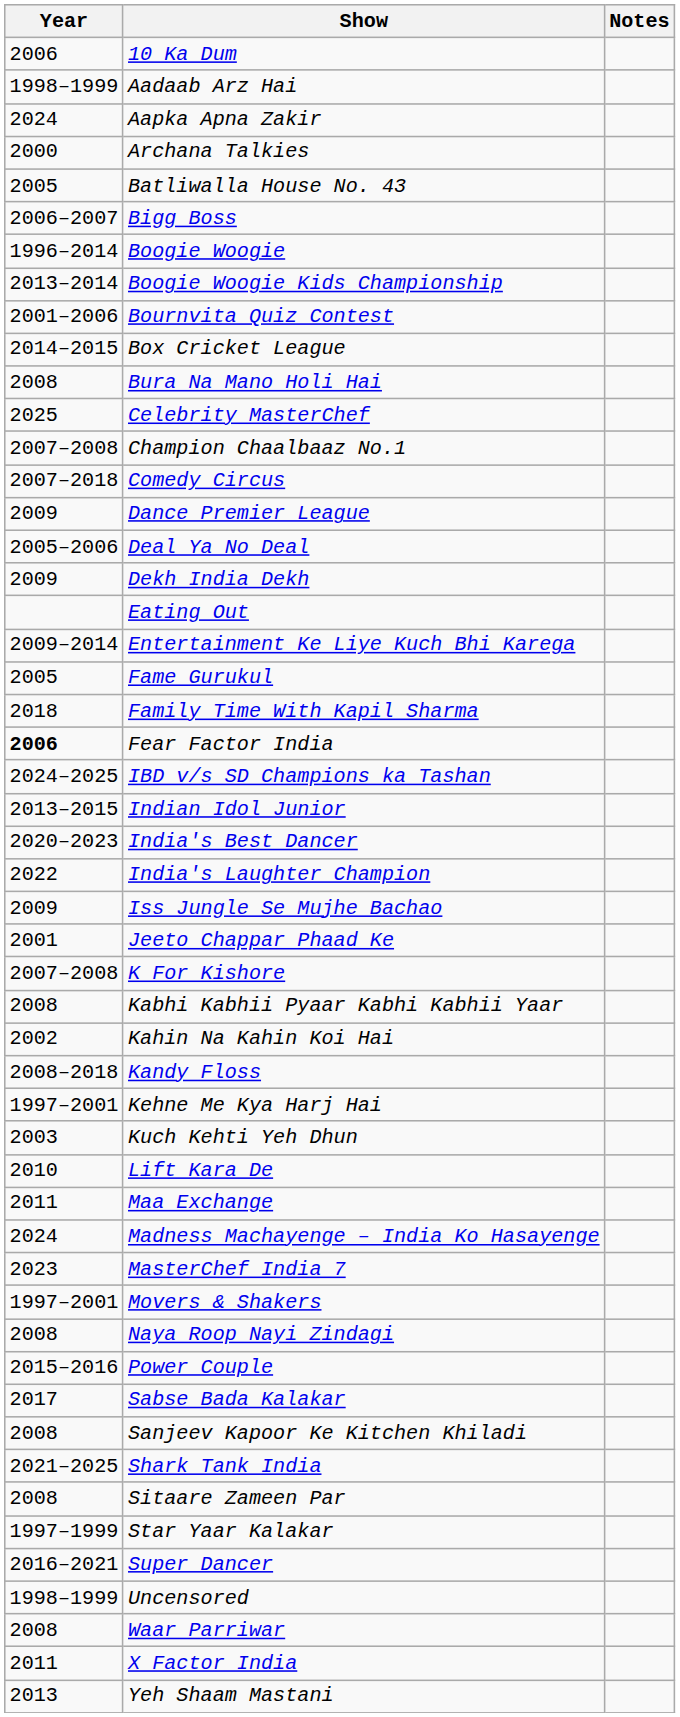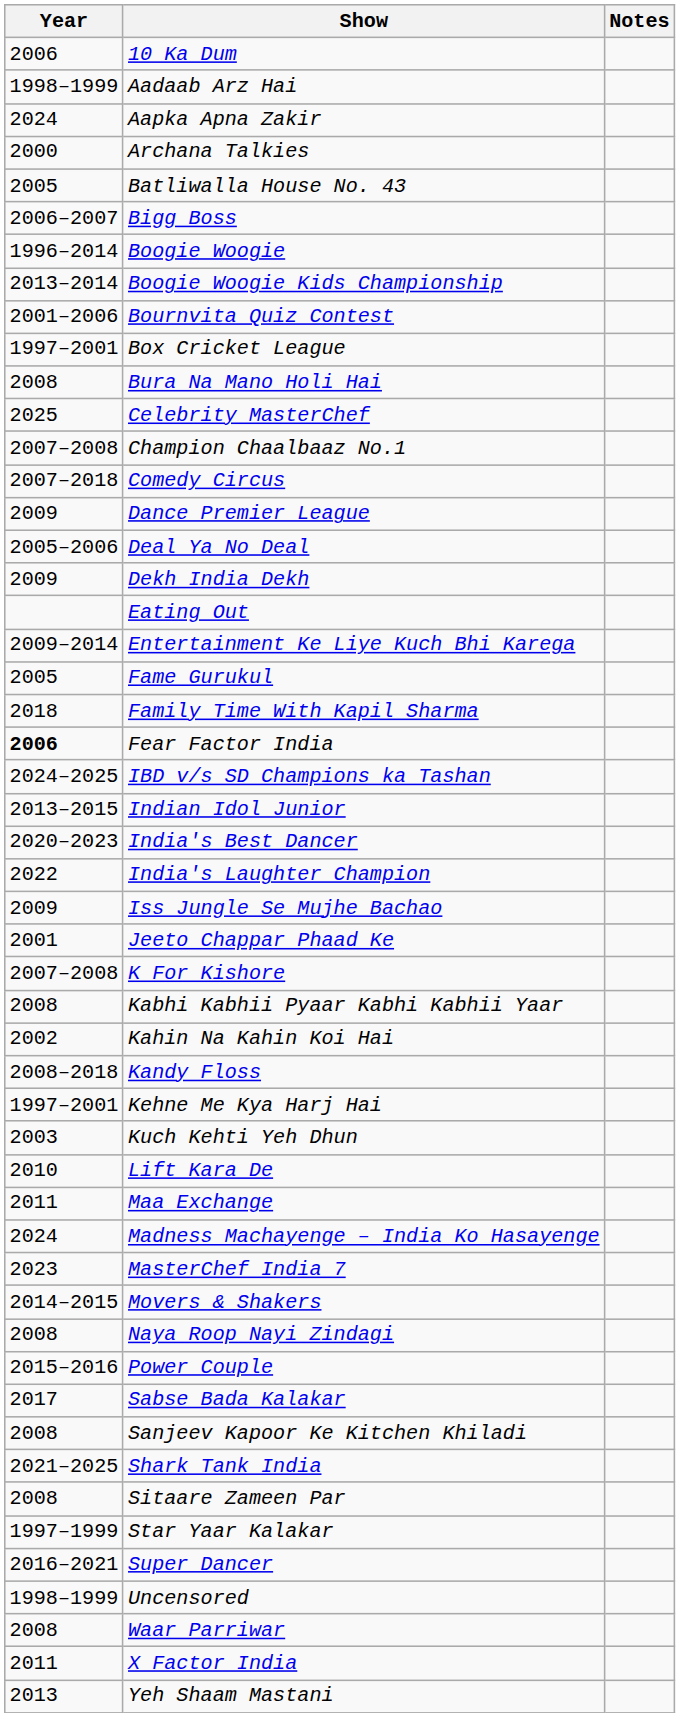Box Cricket League | Year: 2014–2015 -> 1997–2001
Movers & Shakers | Year: 1997–2001 -> 2014–2015
